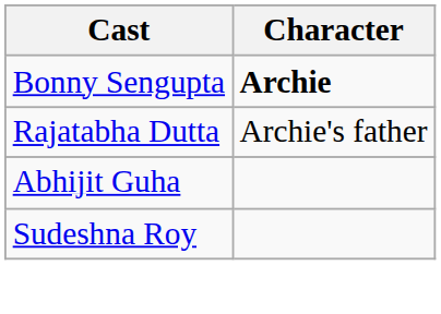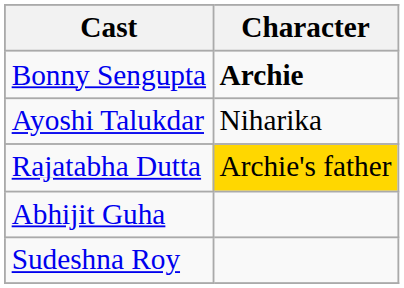+ row: Ayoshi Talukdar | Niharika
Rajatabha Dutta | Character: no background -> gold background
